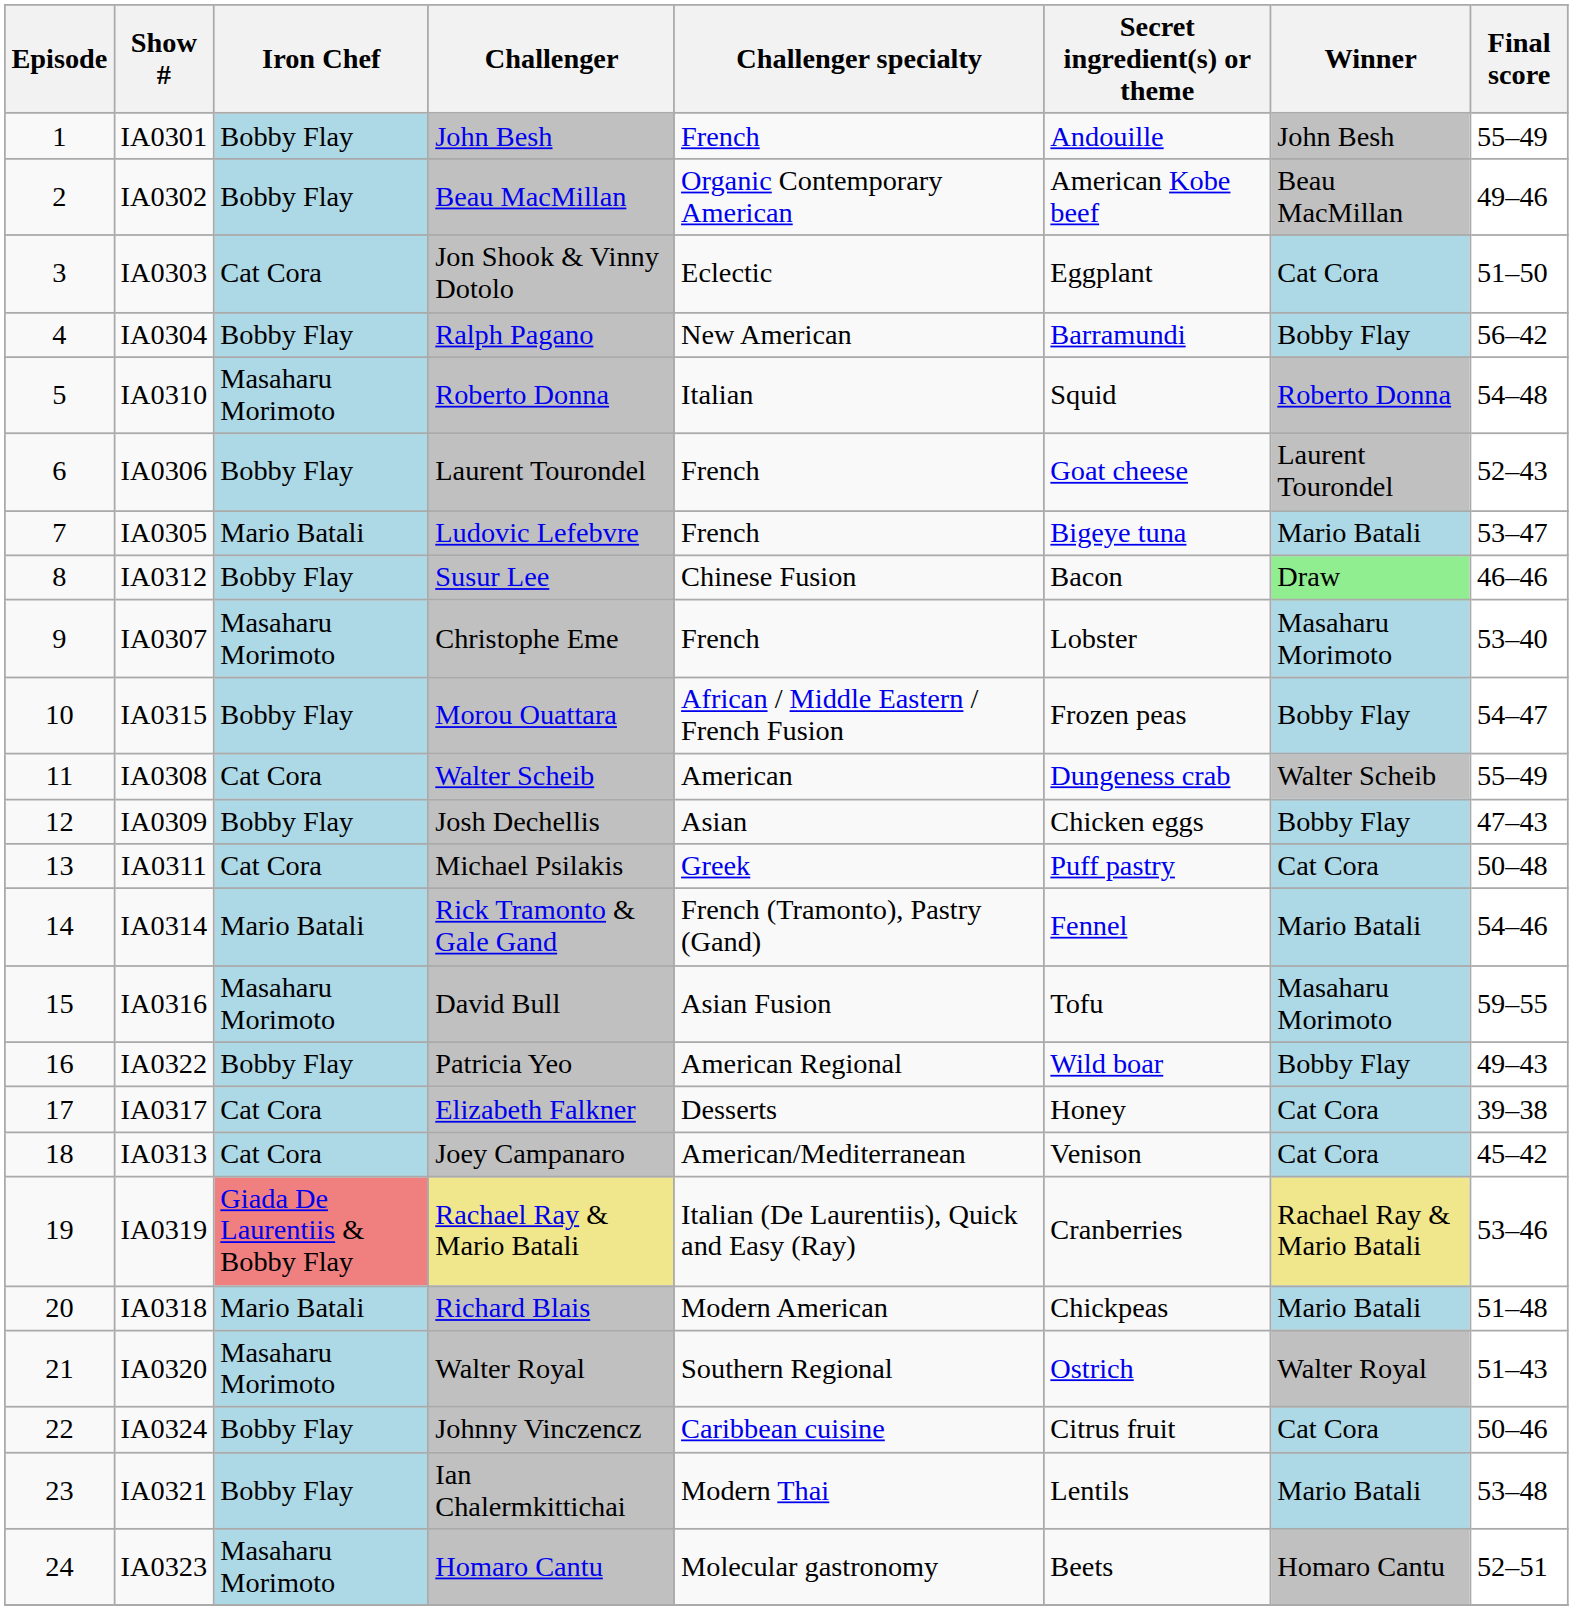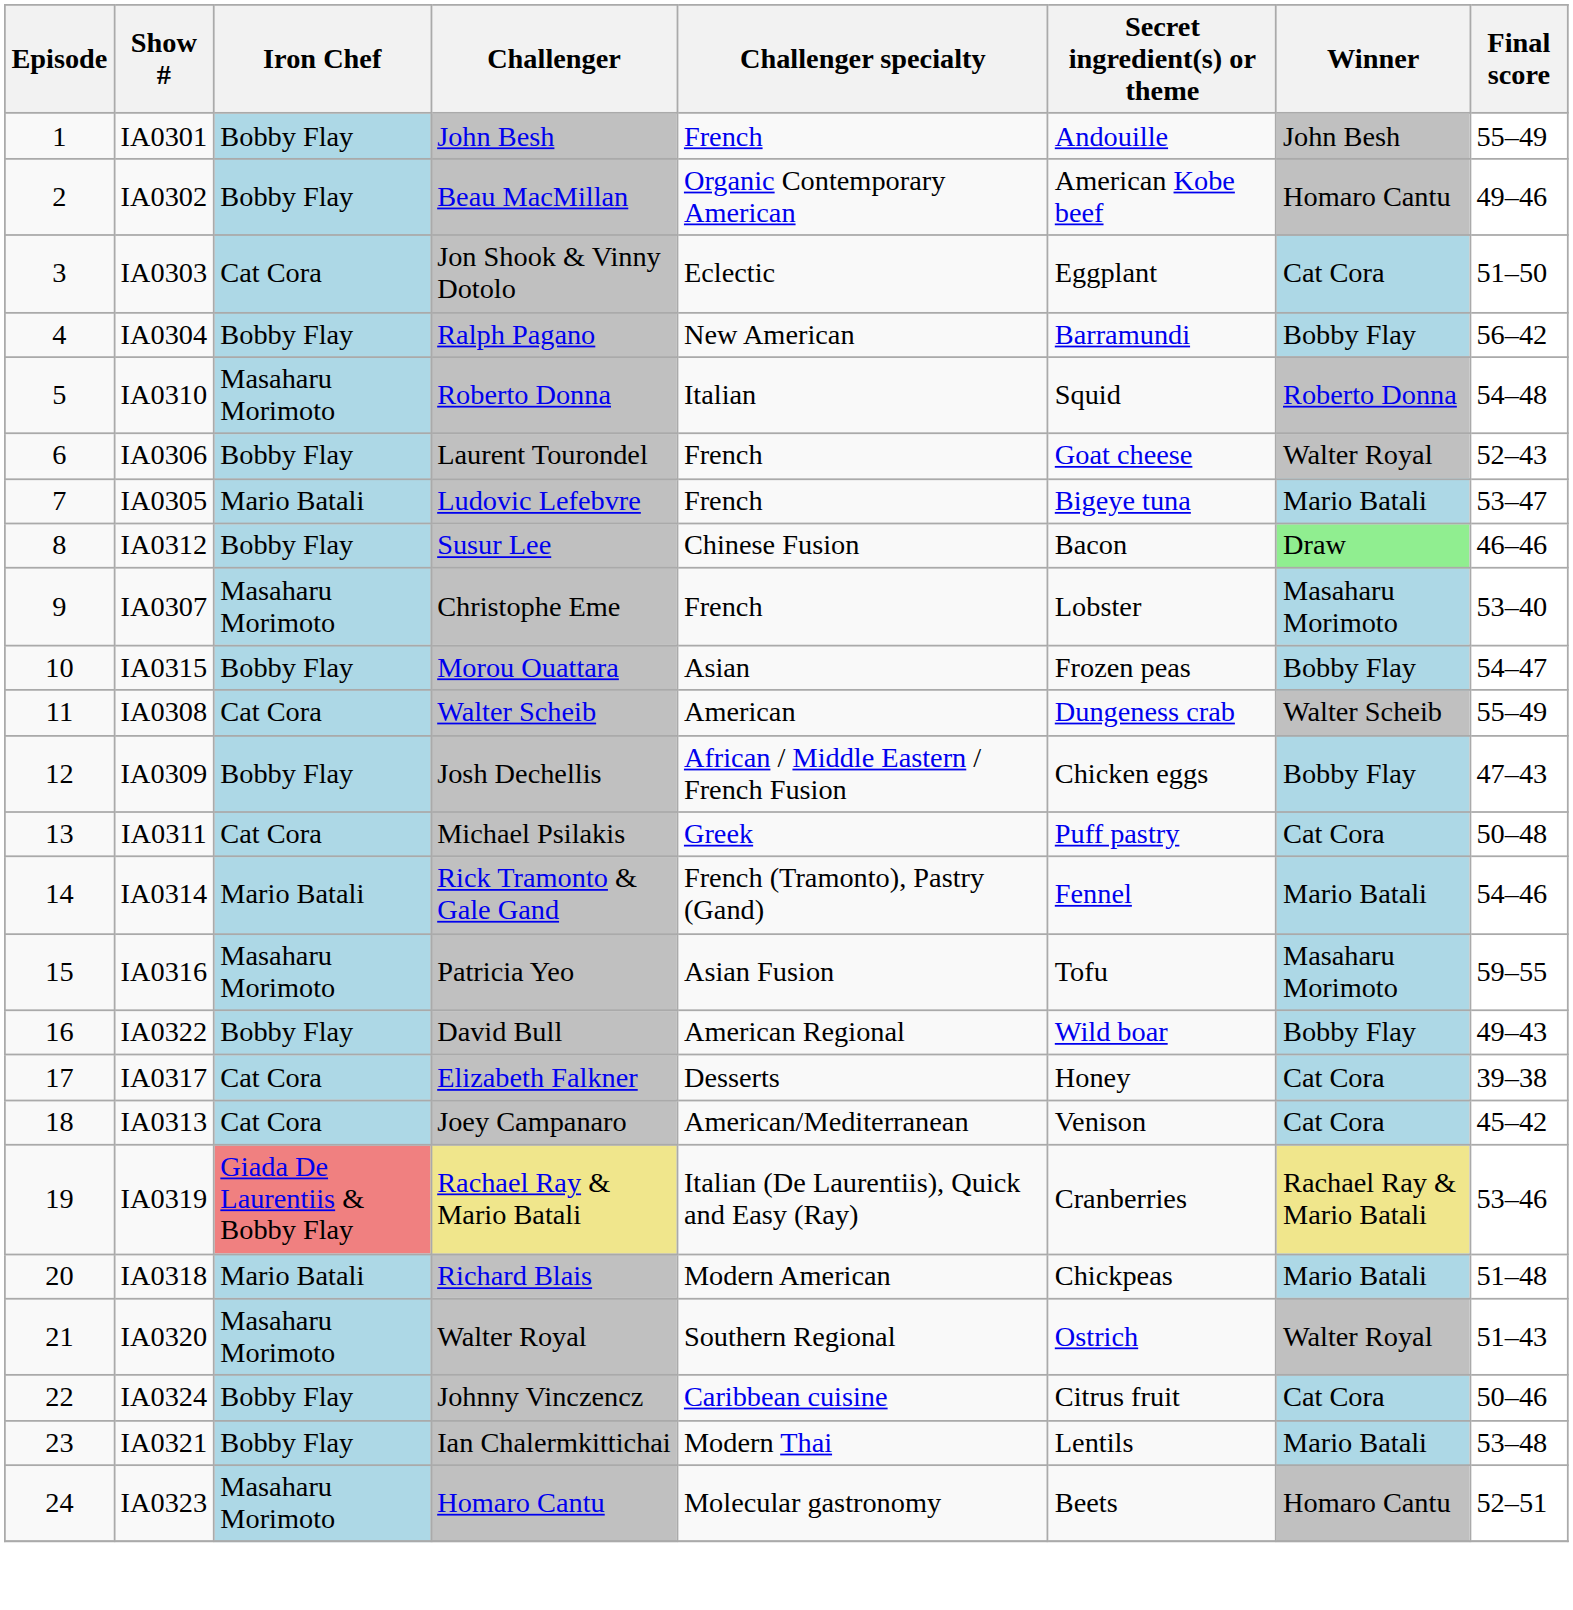IA0302 | Winner: Beau MacMillan -> Homaro Cantu
IA0306 | Winner: Laurent Tourondel -> Walter Royal
IA0315 | Challenger specialty: African / Middle Eastern / French Fusion -> Asian
IA0309 | Challenger specialty: Asian -> African / Middle Eastern / French Fusion
IA0316 | Challenger: David Bull -> Patricia Yeo
IA0322 | Challenger: Patricia Yeo -> David Bull
